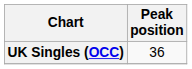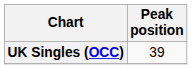UK Singles (OCC) | Peak position: 36 -> 39
